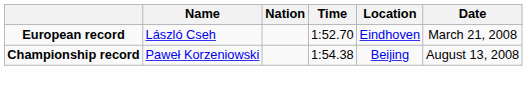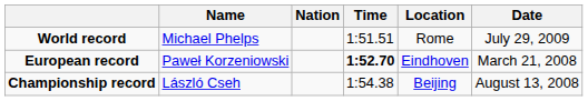+ row: World record | Michael Phelps | 1:51.51 | Rome | July 29, 2009
European record | Name: László Cseh -> Paweł Korzeniowski
European record | Time: normal -> bold
Championship record | Name: Paweł Korzeniowski -> László Cseh
